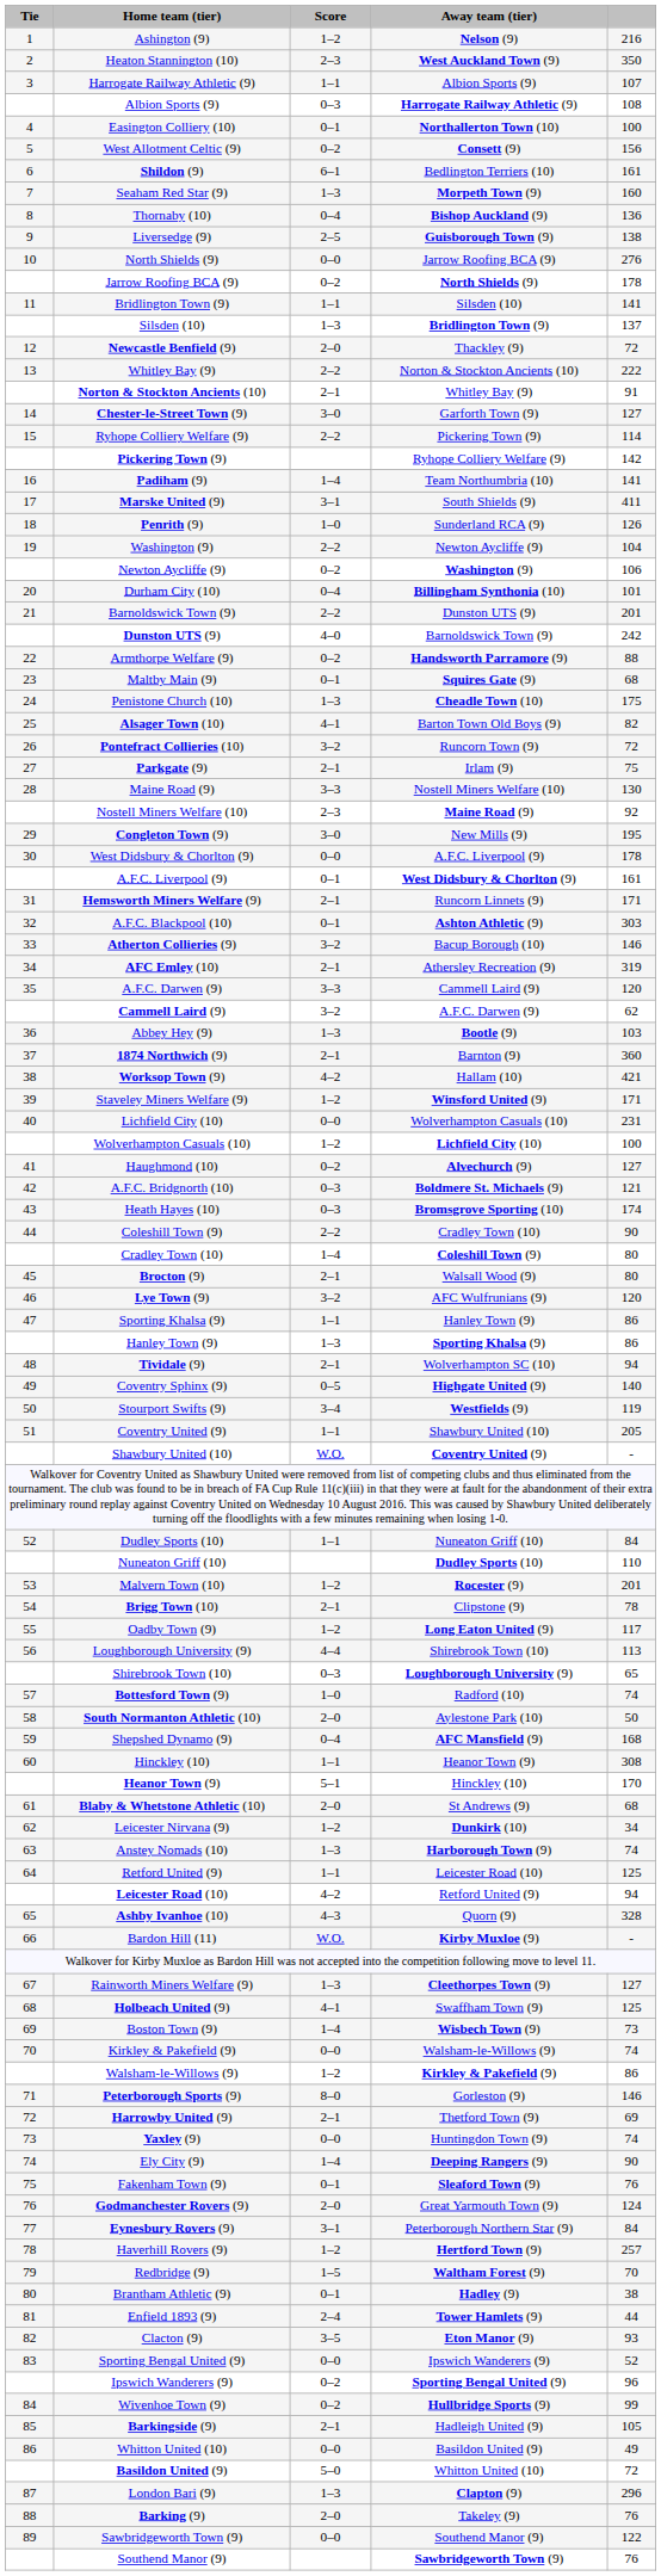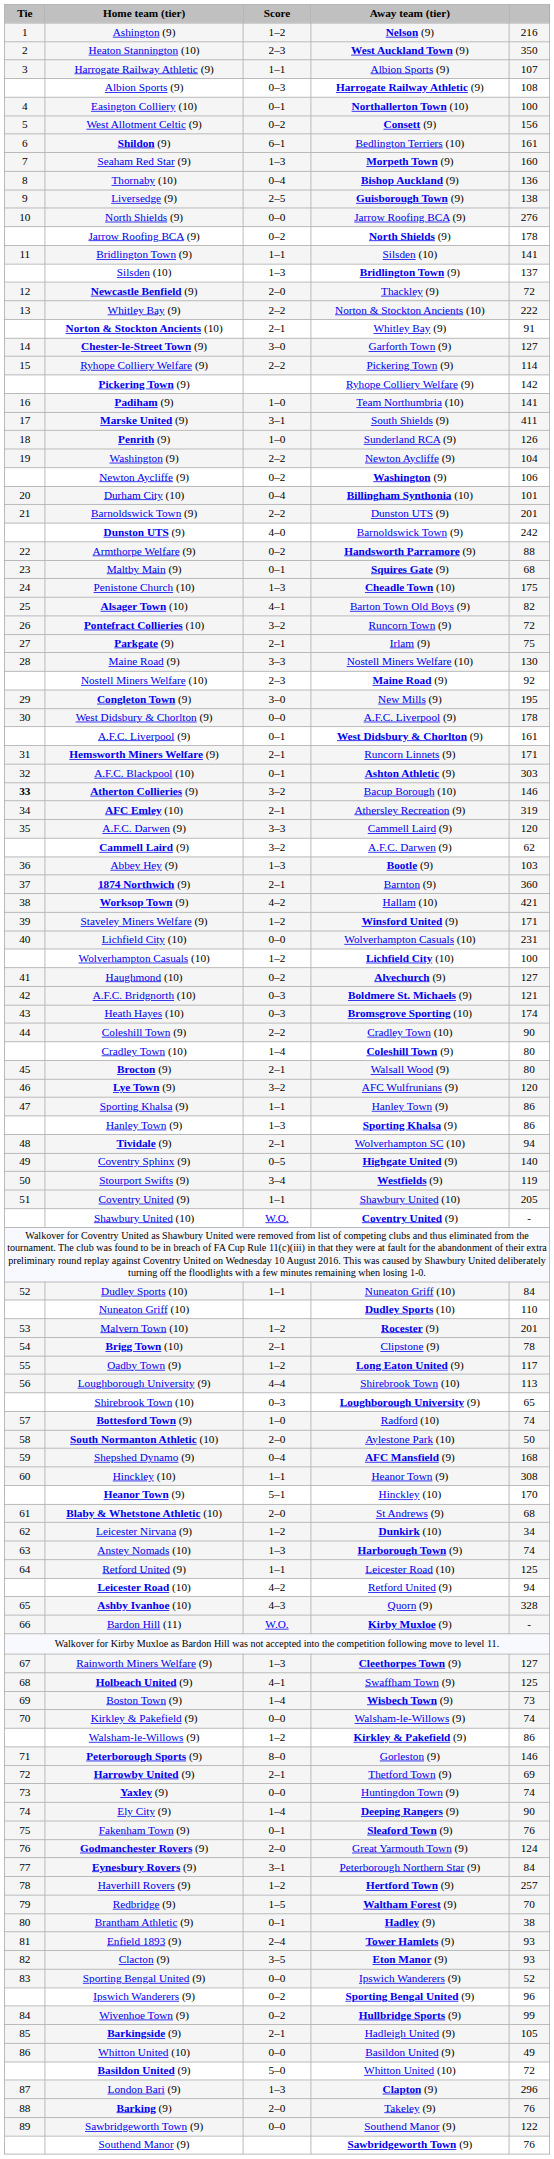Padiham (9) | Score: 1–4 -> 1–0
Atherton Collieries (9) | Tie: normal -> bold
Enfield 1893 (9) | column 5: 44 -> 93
